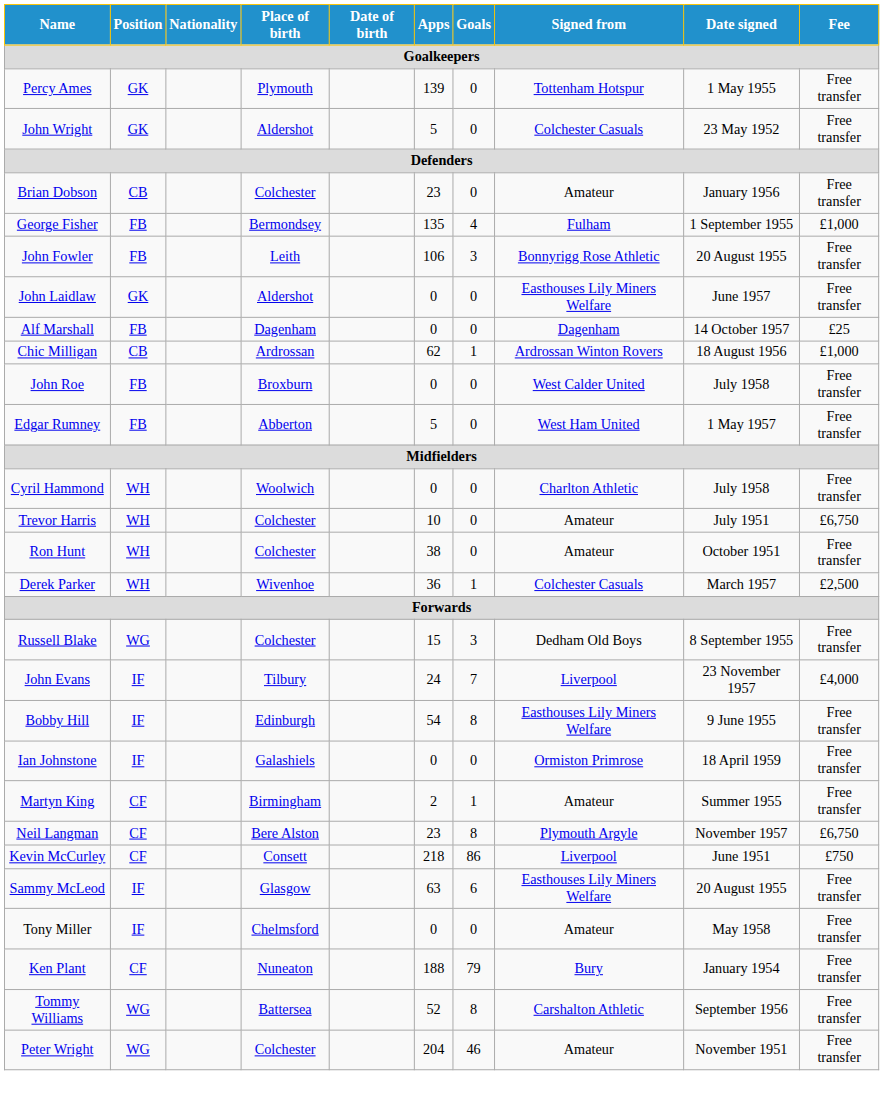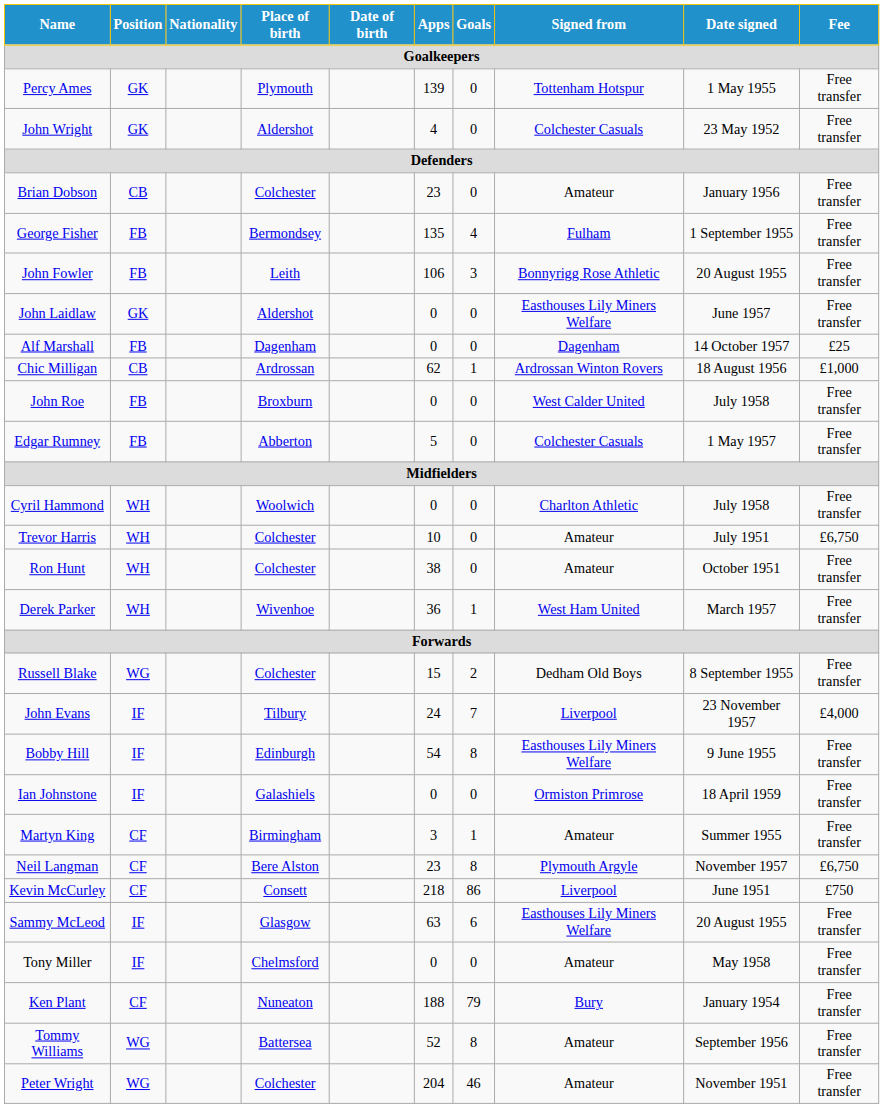John Wright | Apps: 5 -> 4
George Fisher | Fee: £1,000 -> Free transfer
Edgar Rumney | Signed from: West Ham United -> Colchester Casuals
Derek Parker | Signed from: Colchester Casuals -> West Ham United
Derek Parker | Fee: £2,500 -> Free transfer
Russell Blake | Goals: 3 -> 2
Martyn King | Apps: 2 -> 3
Tommy Williams | Signed from: Carshalton Athletic -> Amateur
